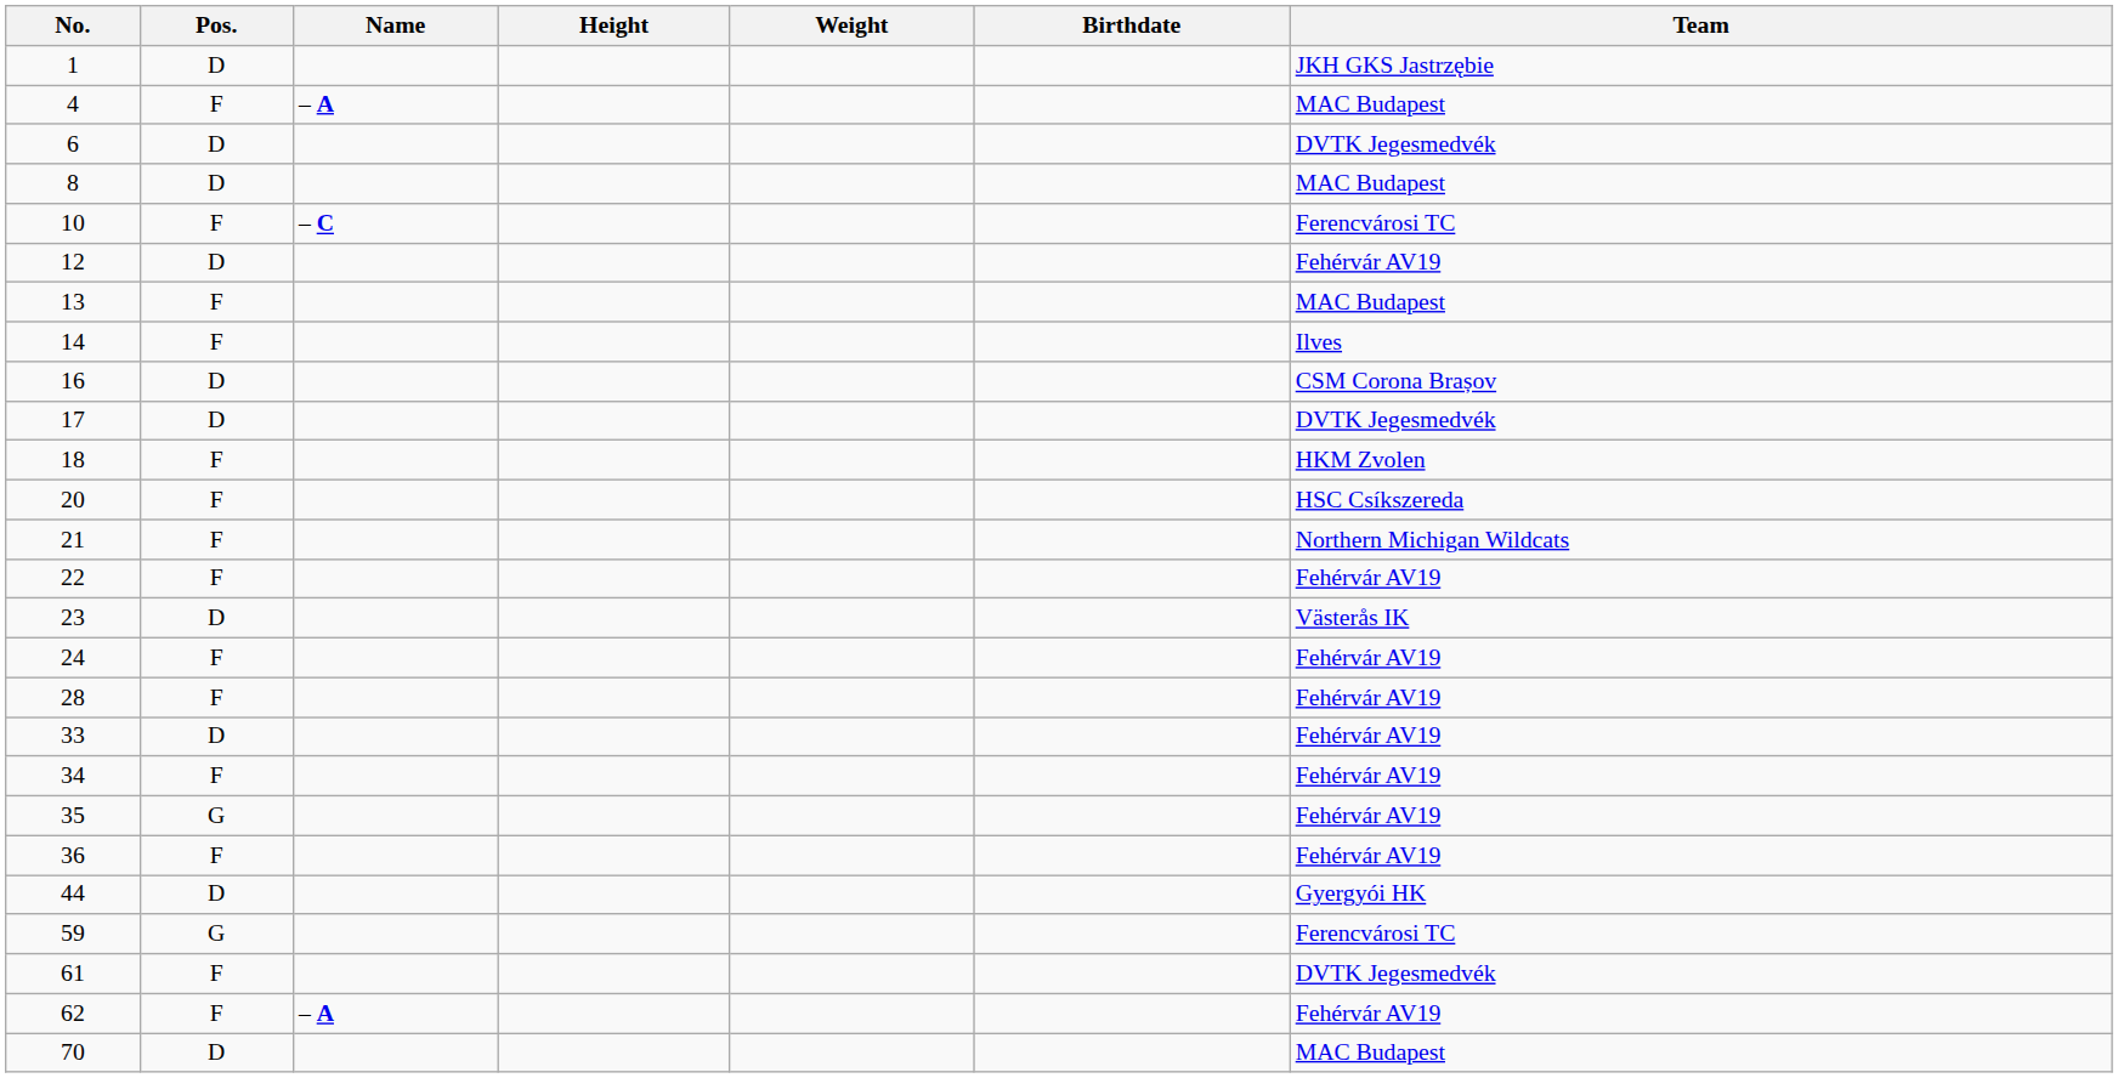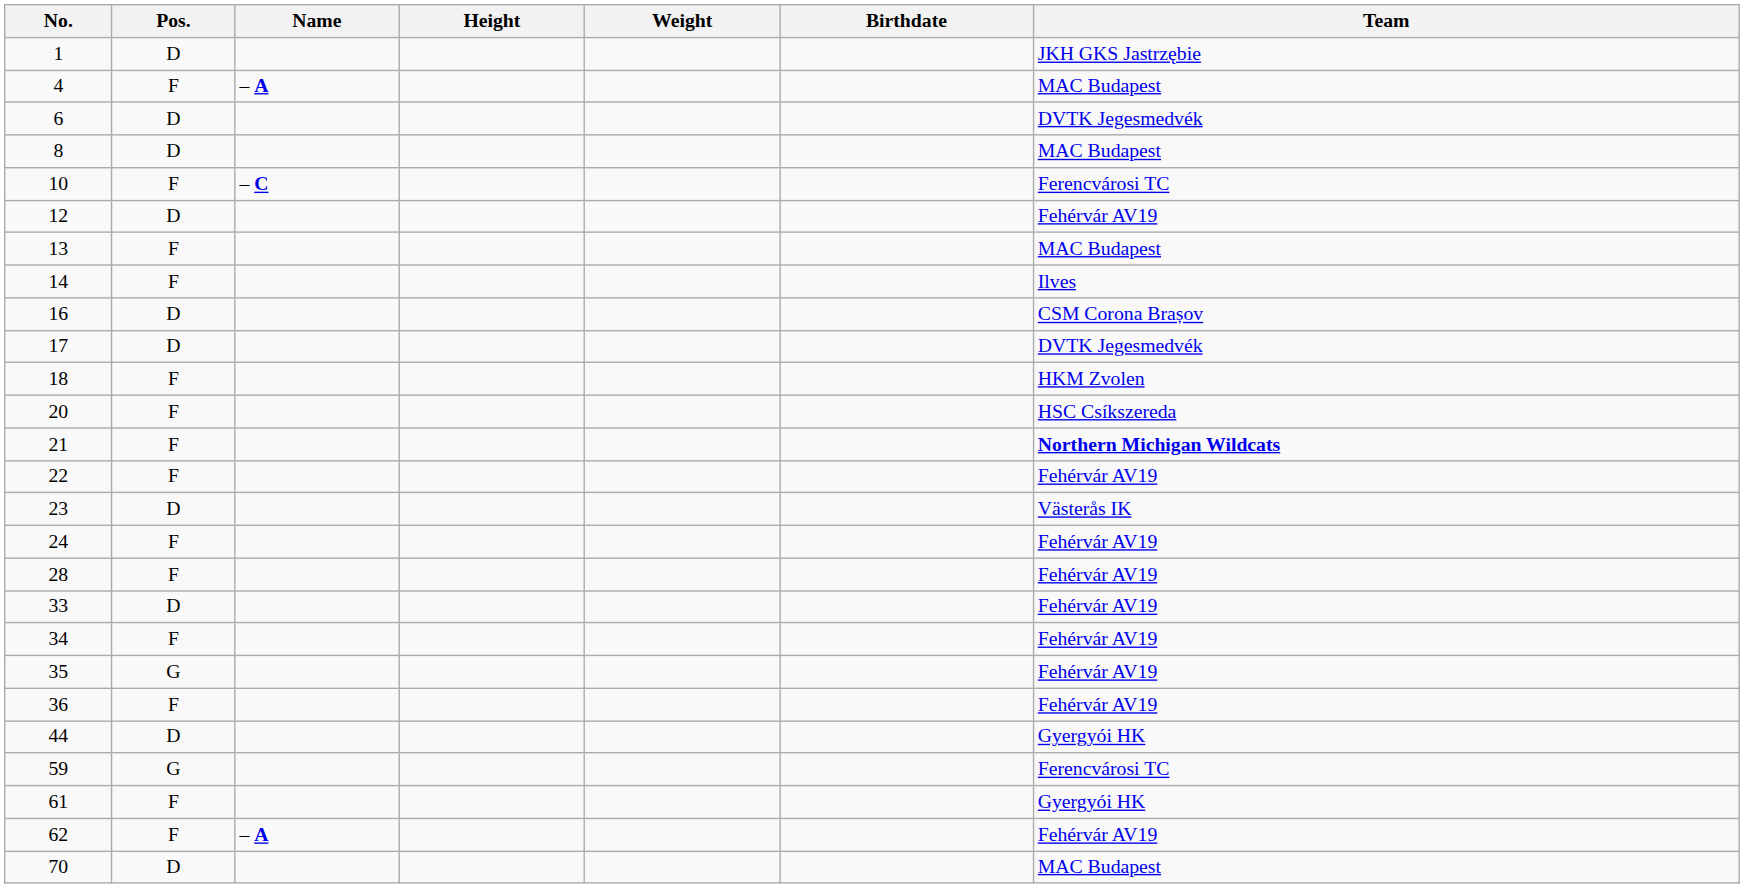21 | Team: normal -> bold
61 | Team: DVTK Jegesmedvék -> Gyergyói HK
